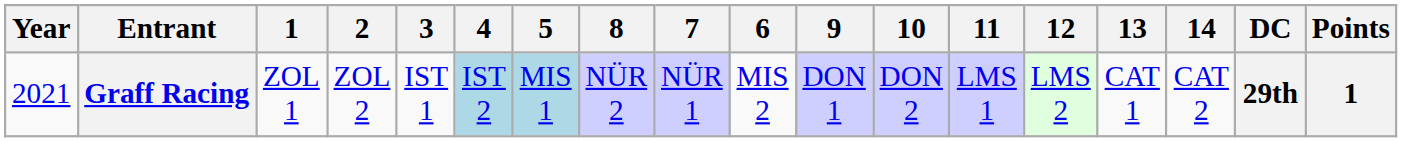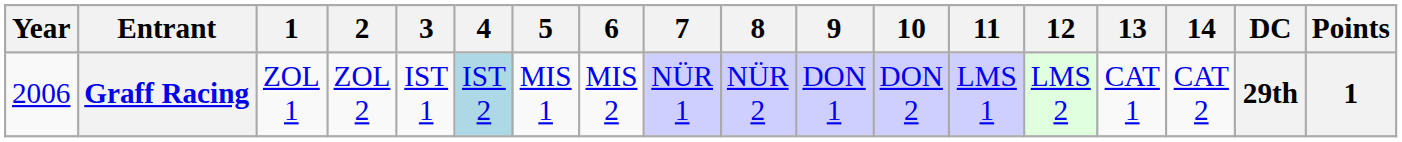columns swapped: 6 <-> 8
Graff Racing | Year: 2021 -> 2006
Graff Racing | 5: lightblue background -> no background
